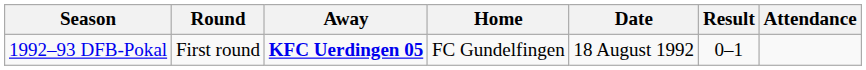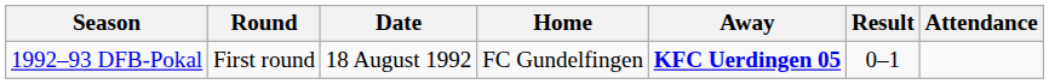columns swapped: Date <-> Away
